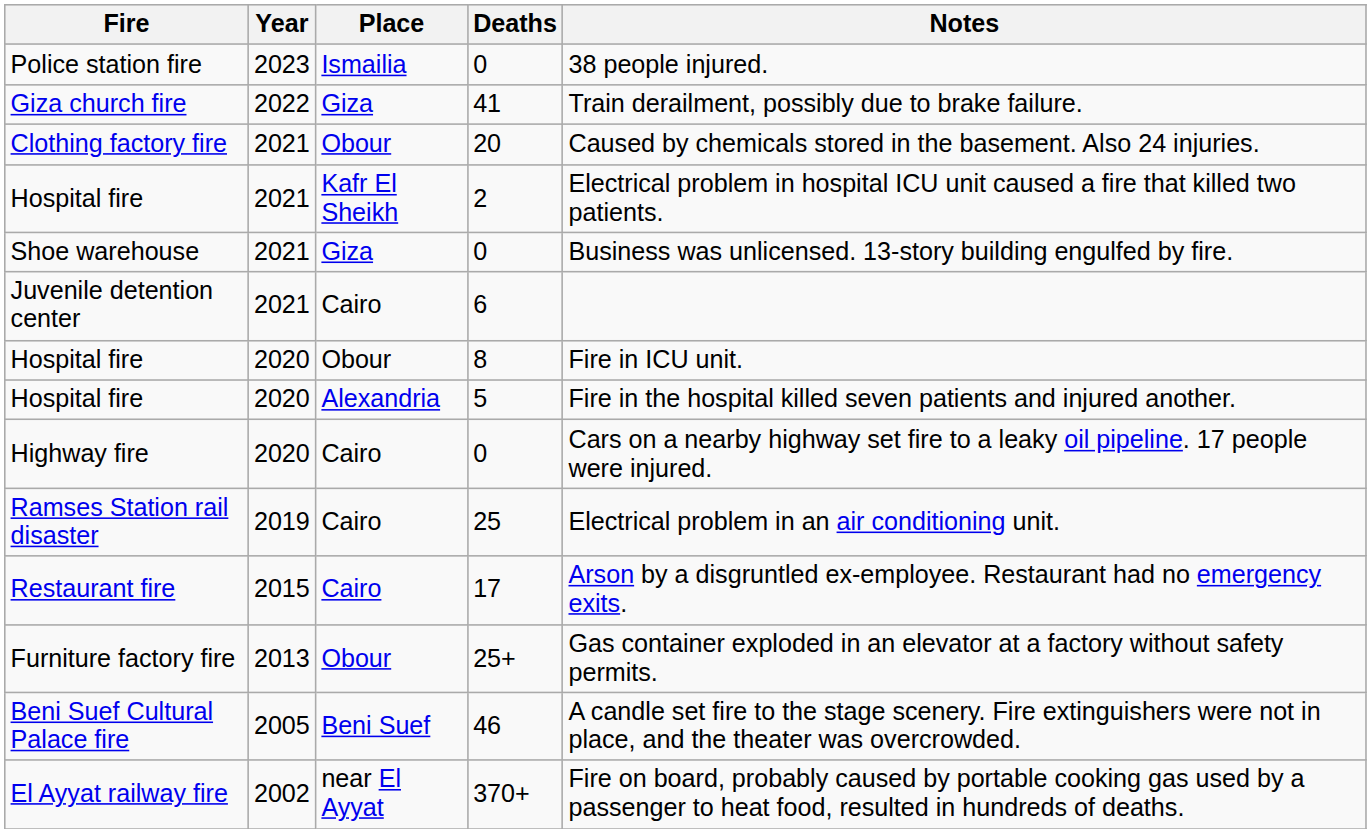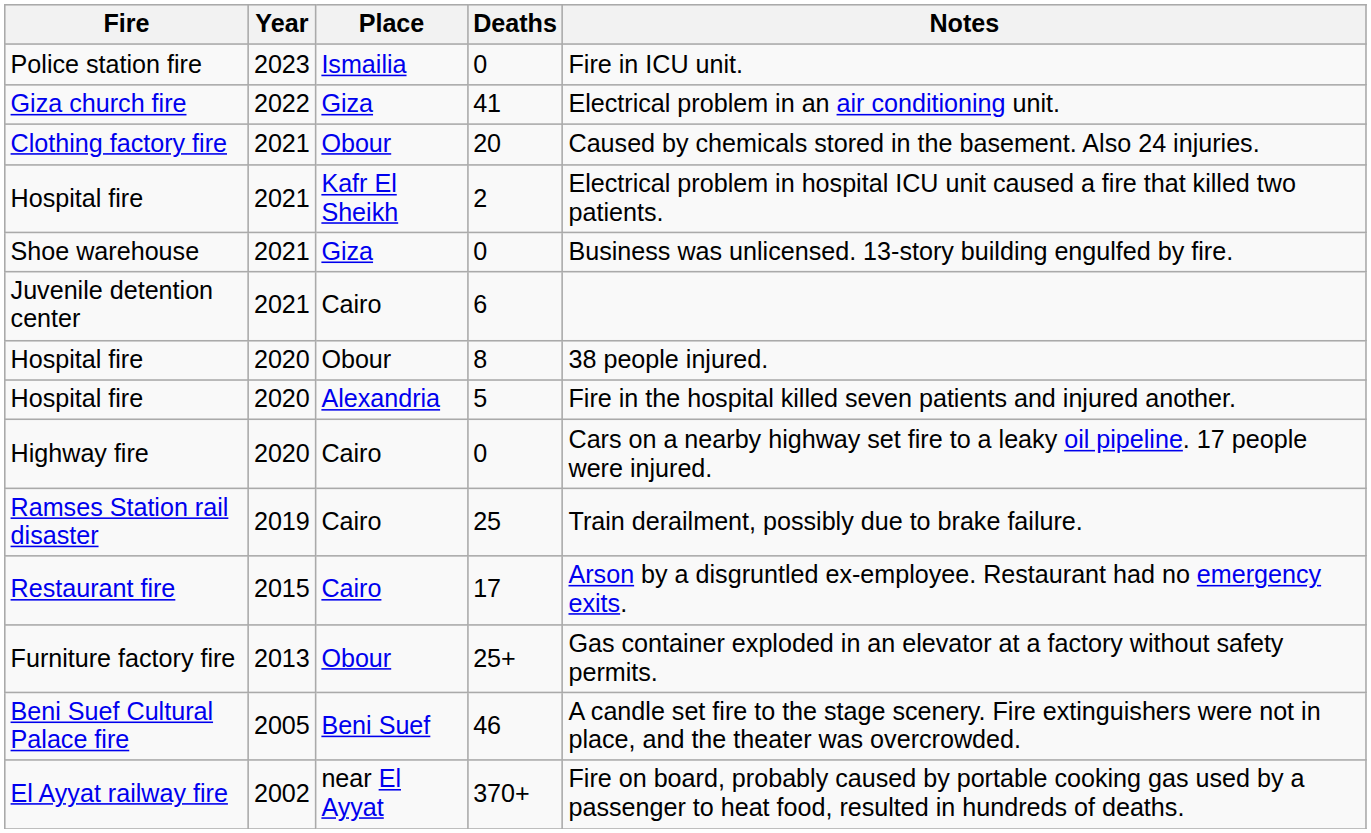Police station fire | Notes: 38 people injured. -> Fire in ICU unit.
Giza church fire | Notes: Train derailment, possibly due to brake failure. -> Electrical problem in an air conditioning unit.
Hospital fire / Obour | Notes: Fire in ICU unit. -> 38 people injured.
Ramses Station rail disaster | Notes: Electrical problem in an air conditioning unit. -> Train derailment, possibly due to brake failure.
